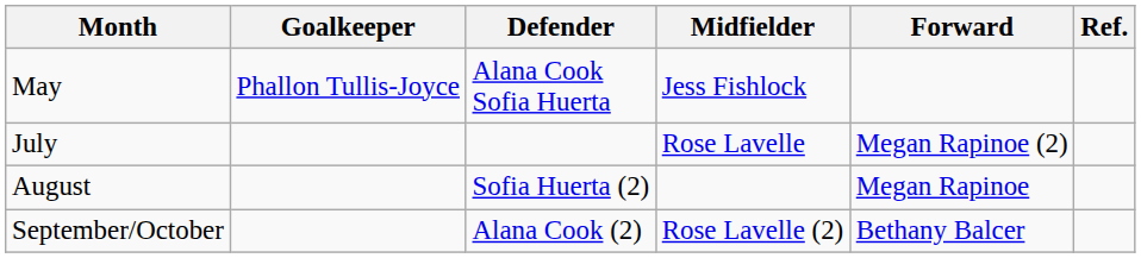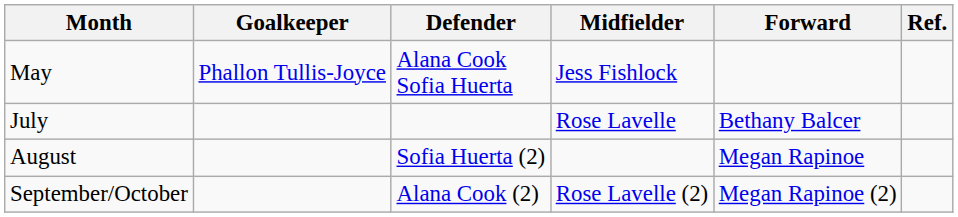July | Forward: Megan Rapinoe (2) -> Bethany Balcer
September/October | Forward: Bethany Balcer -> Megan Rapinoe (2)
